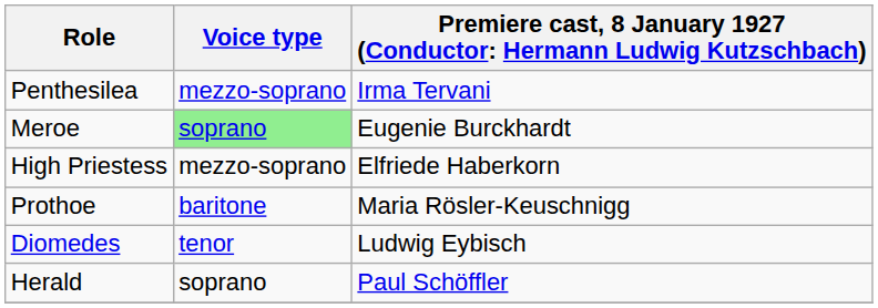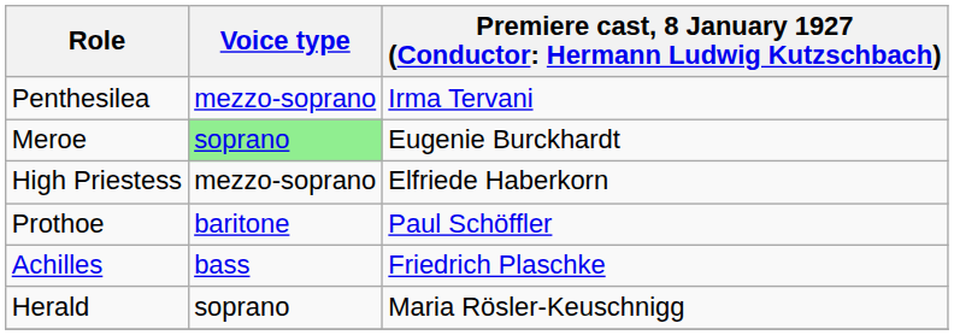Prothoe | column 3: Maria Rösler-Keuschnigg -> Paul Schöffler
- row: Diomedes | tenor | Ludwig Eybisch
+ row: Achilles | bass | Friedrich Plaschke
Herald | column 3: Paul Schöffler -> Maria Rösler-Keuschnigg
